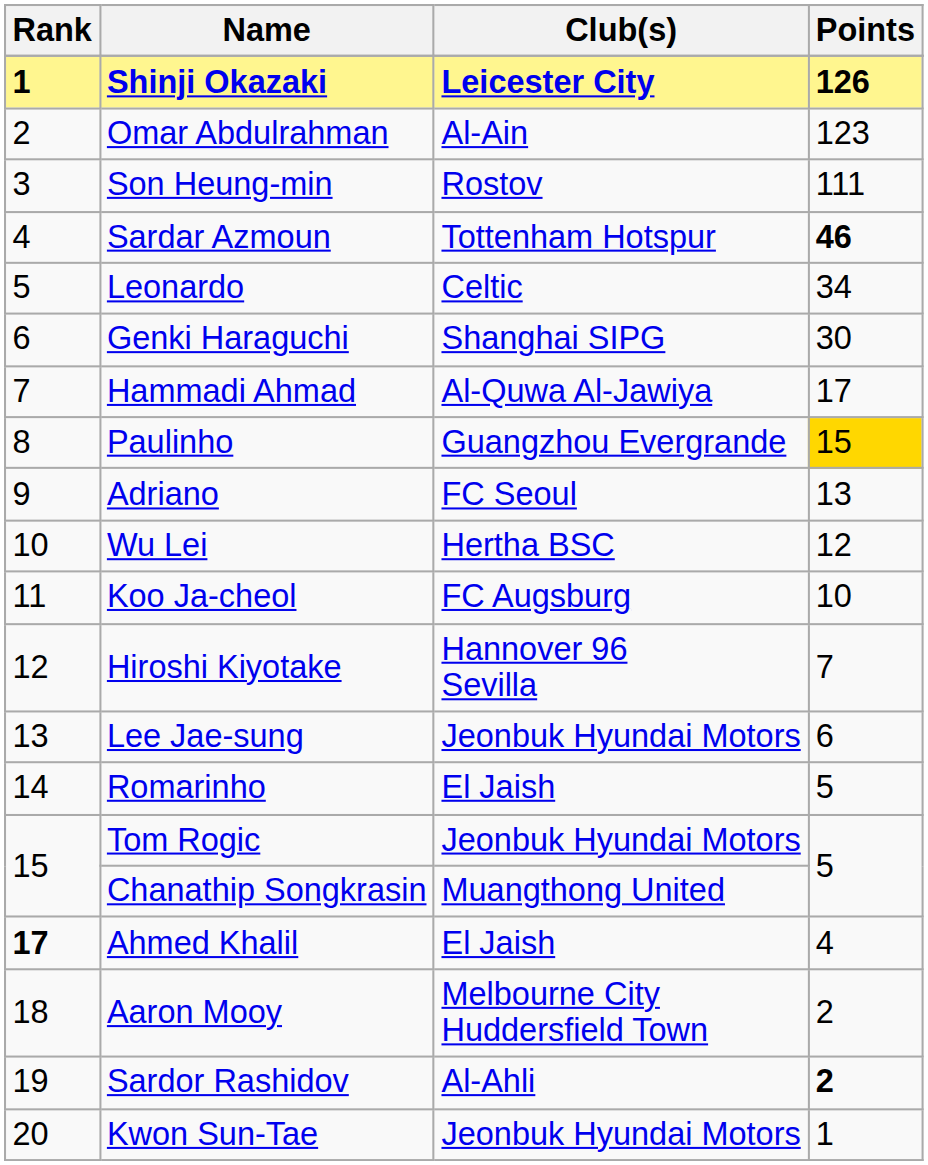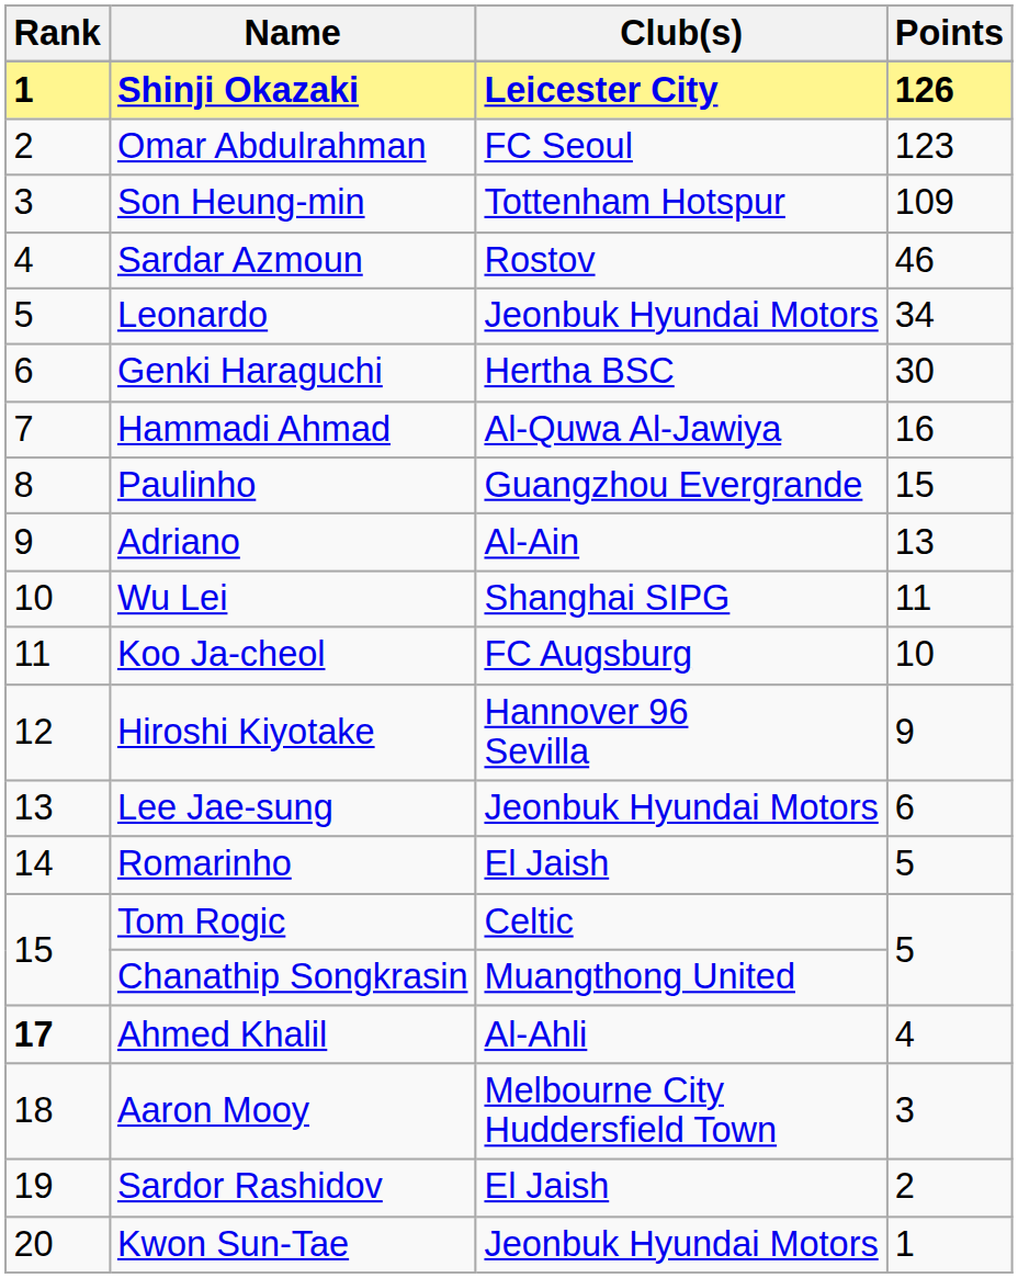Omar Abdulrahman | Club(s): Al-Ain -> FC Seoul
Son Heung-min | Club(s): Rostov -> Tottenham Hotspur
Son Heung-min | Points: 111 -> 109
Sardar Azmoun | Club(s): Tottenham Hotspur -> Rostov
Sardar Azmoun | Points: bold -> normal
Leonardo | Club(s): Celtic -> Jeonbuk Hyundai Motors
Genki Haraguchi | Club(s): Shanghai SIPG -> Hertha BSC
Hammadi Ahmad | Points: 17 -> 16
Paulinho | Points: gold background -> no background
Adriano | Club(s): FC Seoul -> Al-Ain
Wu Lei | Club(s): Hertha BSC -> Shanghai SIPG
Wu Lei | Points: 12 -> 11
Hiroshi Kiyotake | Points: 7 -> 9
Tom Rogic | Club(s): Jeonbuk Hyundai Motors -> Celtic
Ahmed Khalil | Club(s): El Jaish -> Al-Ahli
Aaron Mooy | Points: 2 -> 3
Sardor Rashidov | Club(s): Al-Ahli -> El Jaish
Sardor Rashidov | Points: bold -> normal
